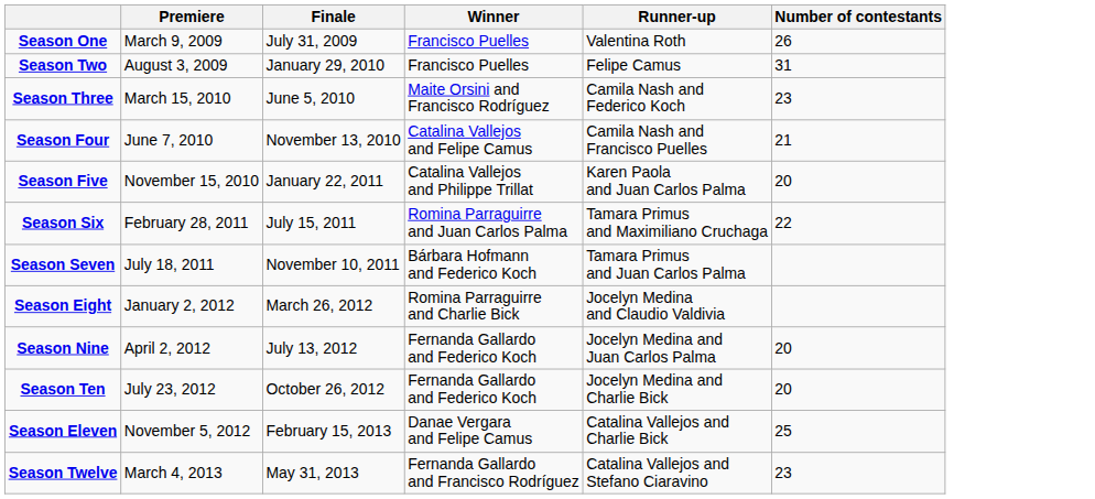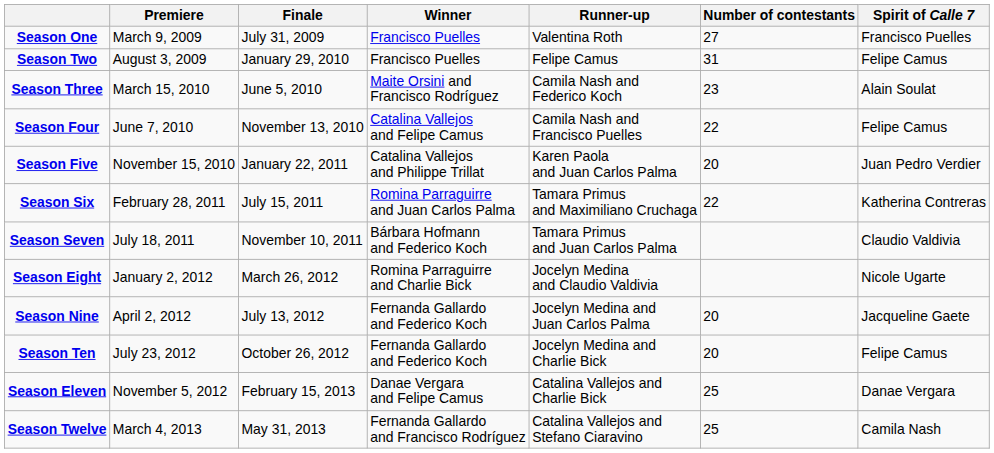+ column: Spirit of Calle 7 | Francisco Puelles | Felipe Camus | Alain Soulat | Felipe Camus | Juan Pedro Verdier | Katherina Contreras | Claudio Valdivia | Nicole Ugarte | Jacqueline Gaete | Felipe Camus | Danae Vergara | Camila Nash
Season One | Number of contestants: 26 -> 27
Season Four | Number of contestants: 21 -> 22
Season Twelve | Number of contestants: 23 -> 25
